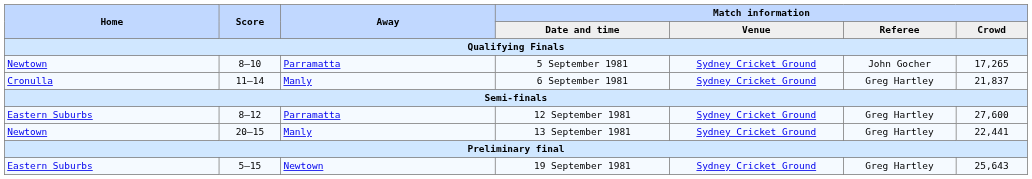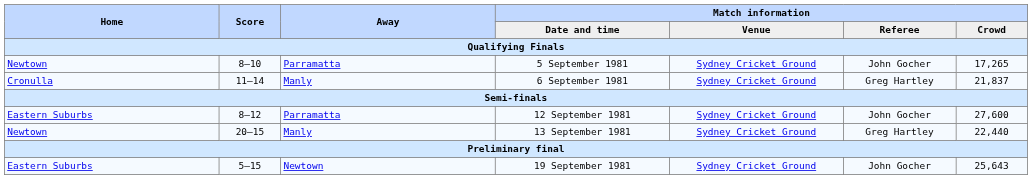12 September 1981 | Match information / Referee: Greg Hartley -> John Gocher
13 September 1981 | Match information / Crowd: 22,441 -> 22,440
19 September 1981 | Match information / Referee: Greg Hartley -> John Gocher
